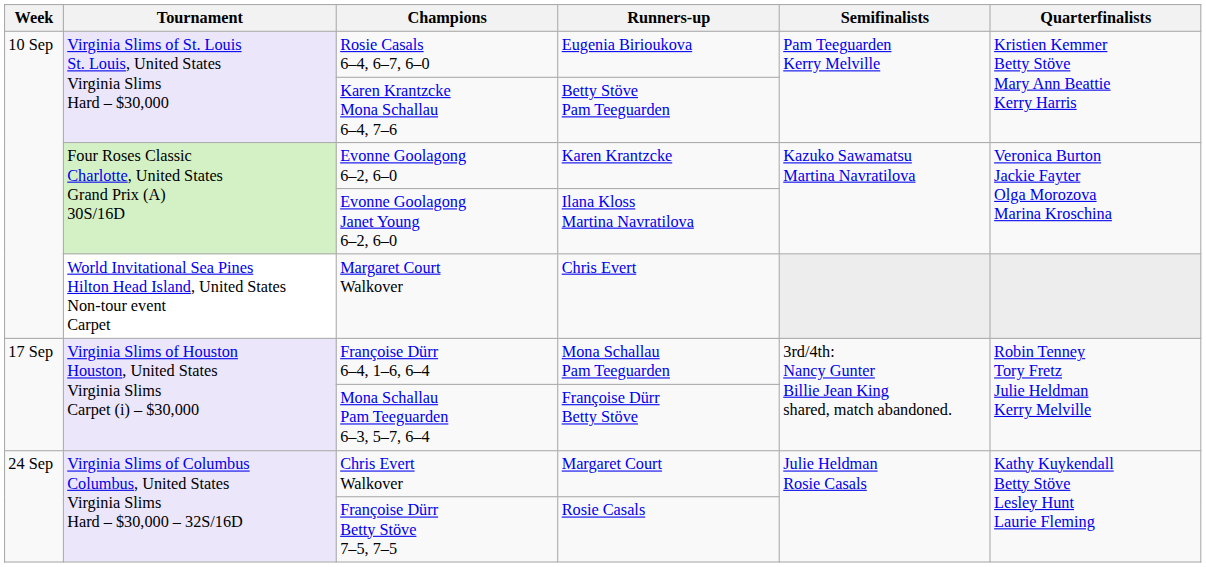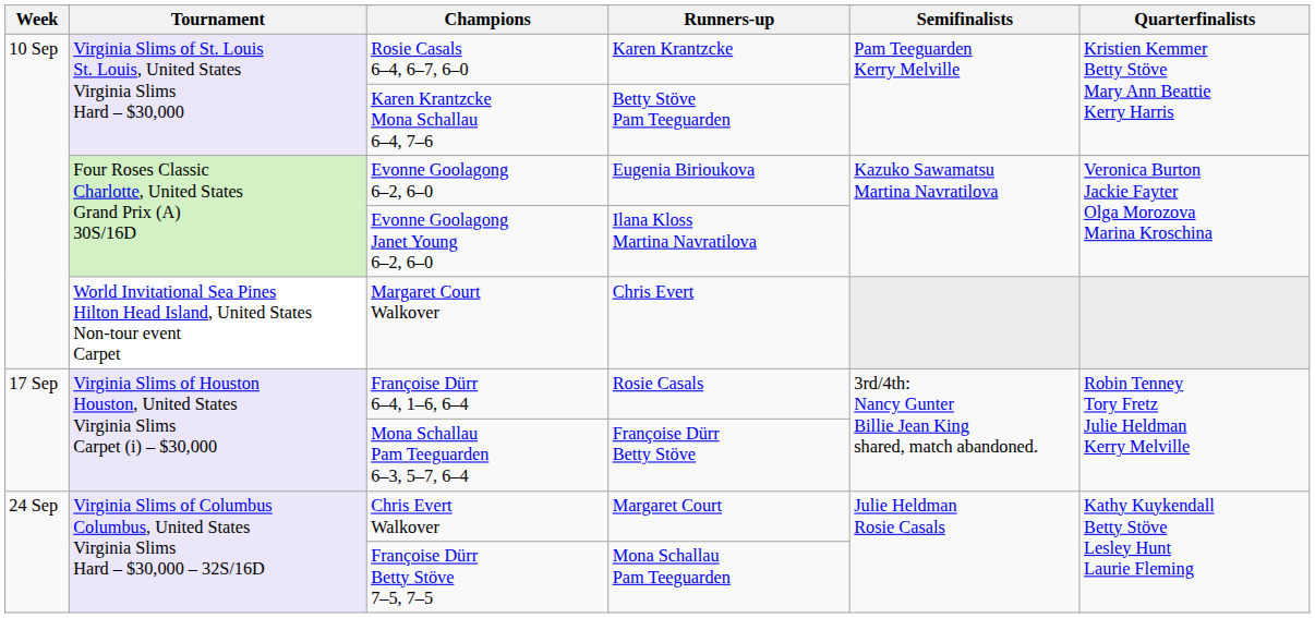Rosie Casals 6–4, 6–7, 6–0 | Runners-up: Eugenia Birioukova -> Karen Krantzcke
Evonne Goolagong 6–2, 6–0 | Runners-up: Karen Krantzcke -> Eugenia Birioukova
Françoise Dürr 6–4, 1–6, 6–4 | Runners-up: Mona Schallau Pam Teeguarden -> Rosie Casals
Françoise Dürr Betty Stöve 7–5, 7–5 | Runners-up: Rosie Casals -> Mona Schallau Pam Teeguarden
